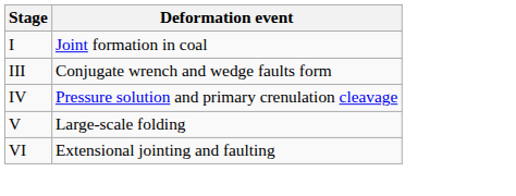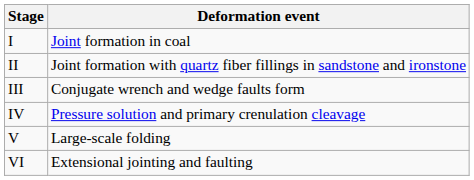+ row: II | Joint formation with quartz fiber fillings in sandstone and ironstone
